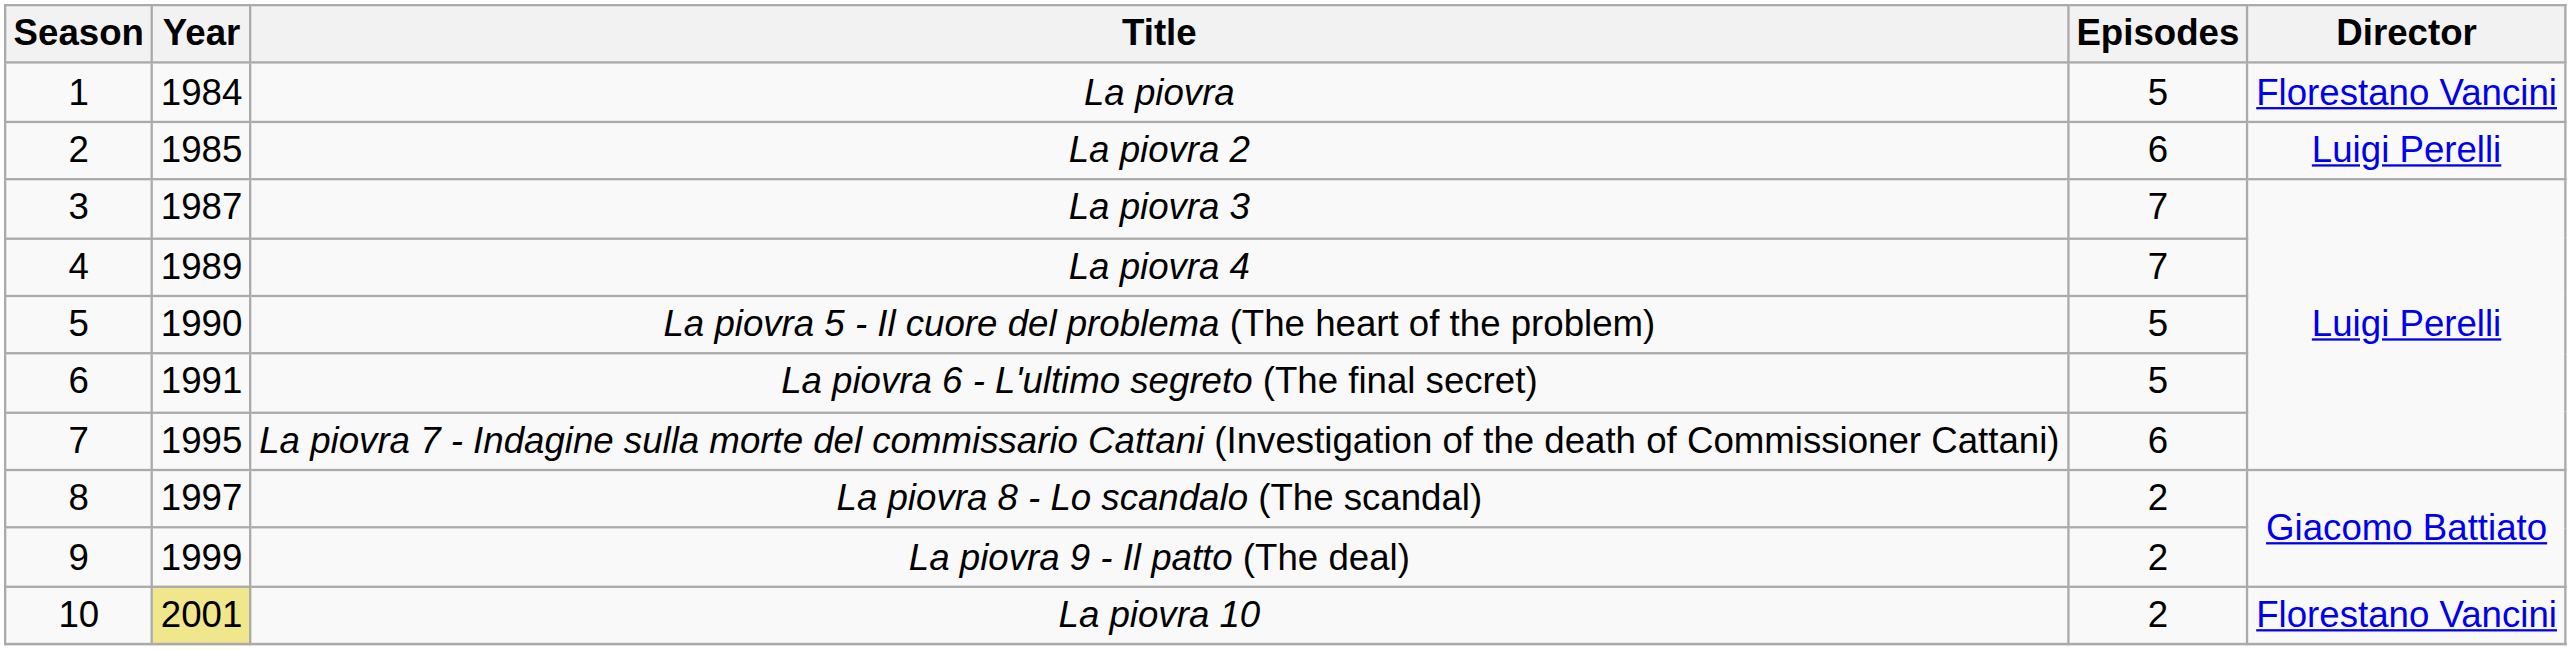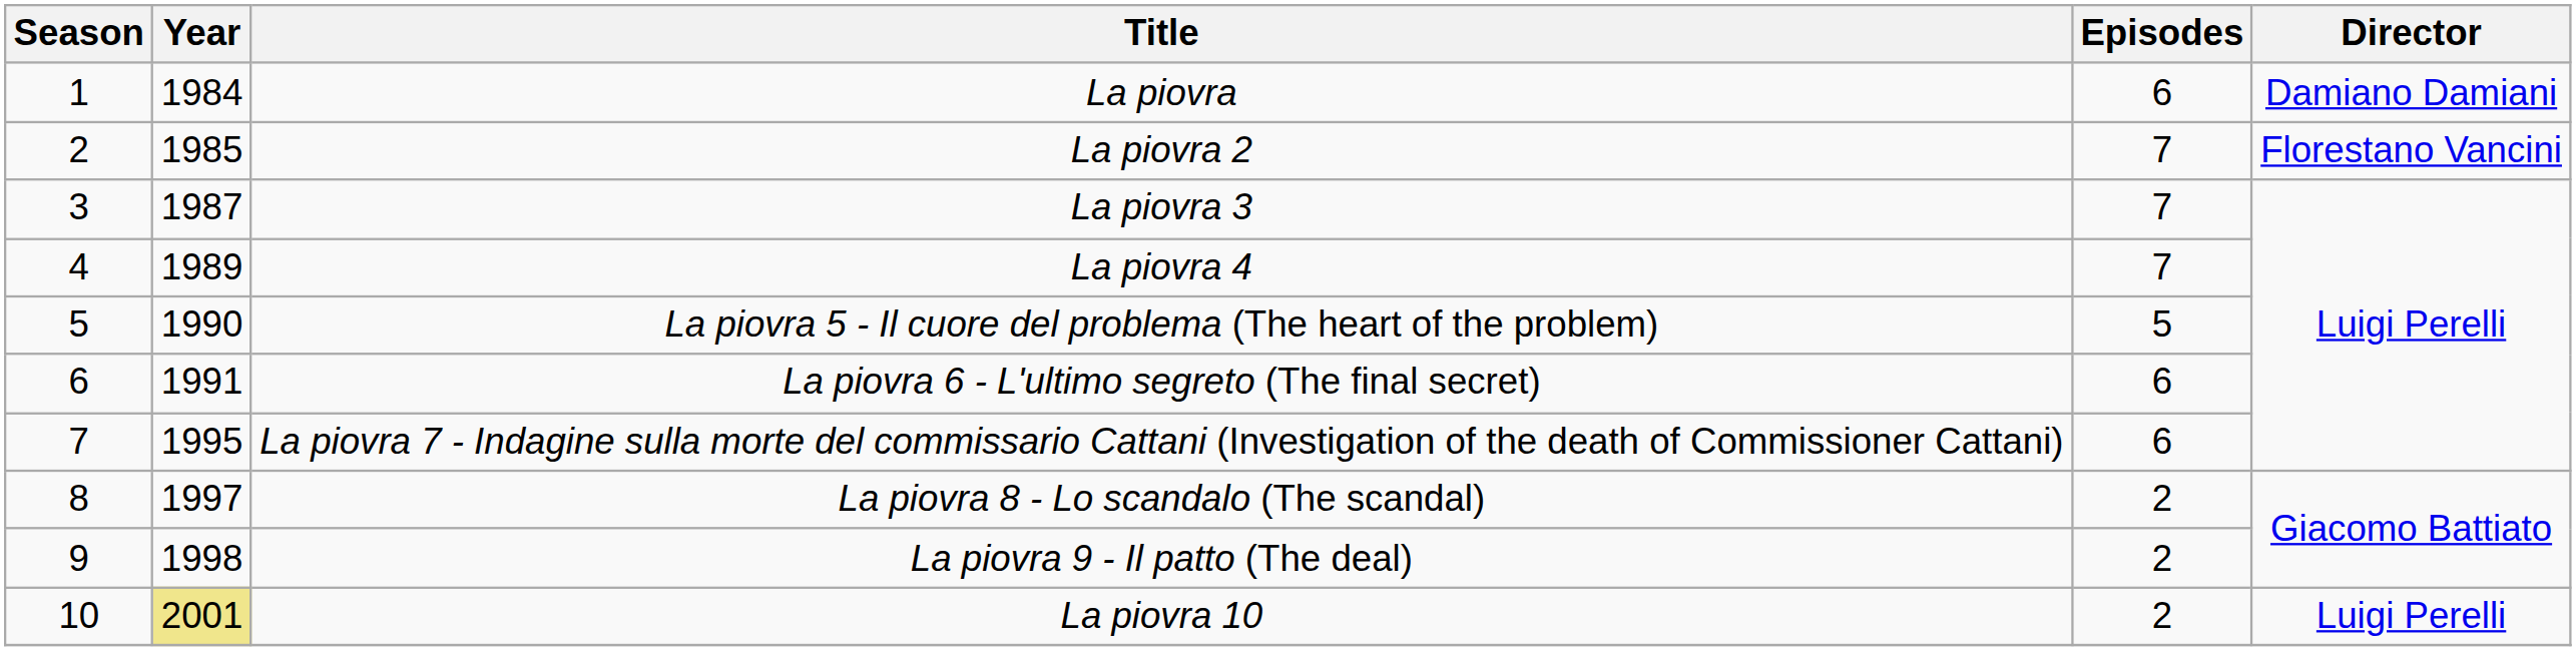La piovra | Episodes: 5 -> 6
La piovra | Director: Florestano Vancini -> Damiano Damiani
La piovra 2 | Episodes: 6 -> 7
La piovra 2 | Director: Luigi Perelli -> Florestano Vancini
La piovra 6 - L'ultimo segreto (The final secret) | Episodes: 5 -> 6
La piovra 9 - Il patto (The deal) | Year: 1999 -> 1998
La piovra 10 | Director: Florestano Vancini -> Luigi Perelli
